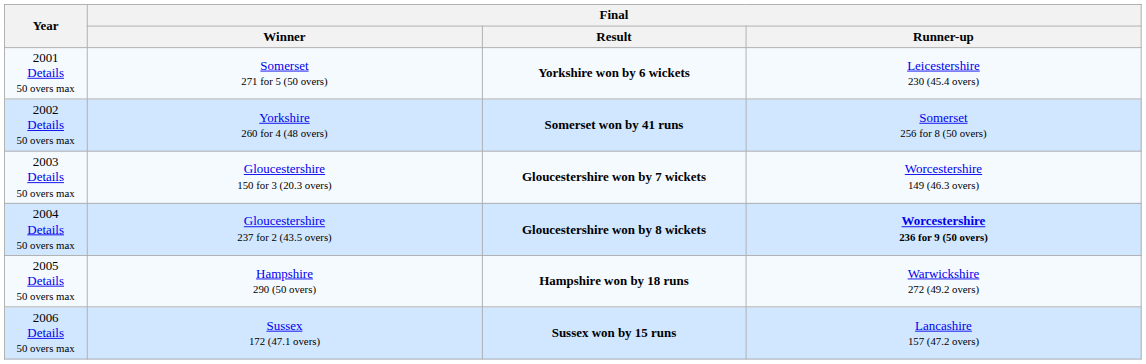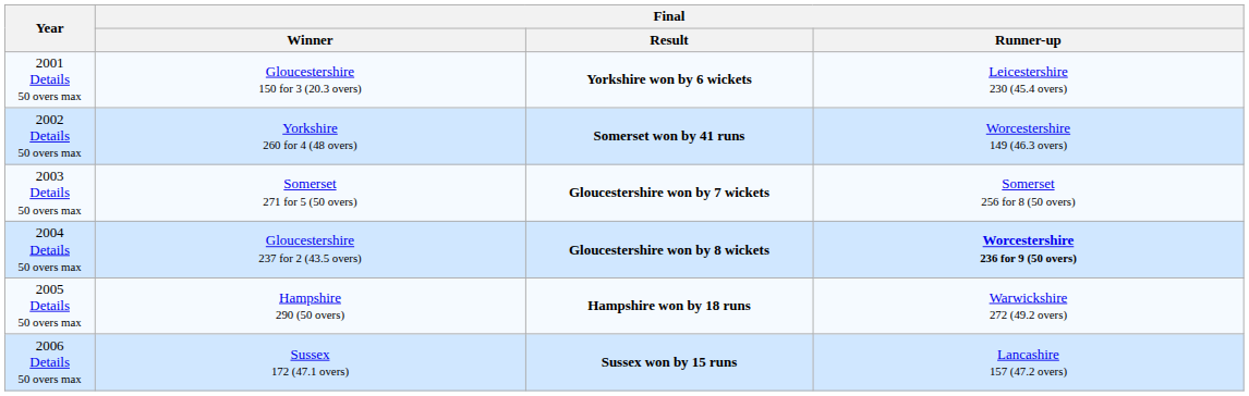2001 Details 50 overs max | Final / Winner: Somerset 271 for 5 (50 overs) -> Gloucestershire 150 for 3 (20.3 overs)
2002 Details 50 overs max | Final / Runner-up: Somerset 256 for 8 (50 overs) -> Worcestershire 149 (46.3 overs)
2003 Details 50 overs max | Final / Winner: Gloucestershire 150 for 3 (20.3 overs) -> Somerset 271 for 5 (50 overs)
2003 Details 50 overs max | Final / Runner-up: Worcestershire 149 (46.3 overs) -> Somerset 256 for 8 (50 overs)
